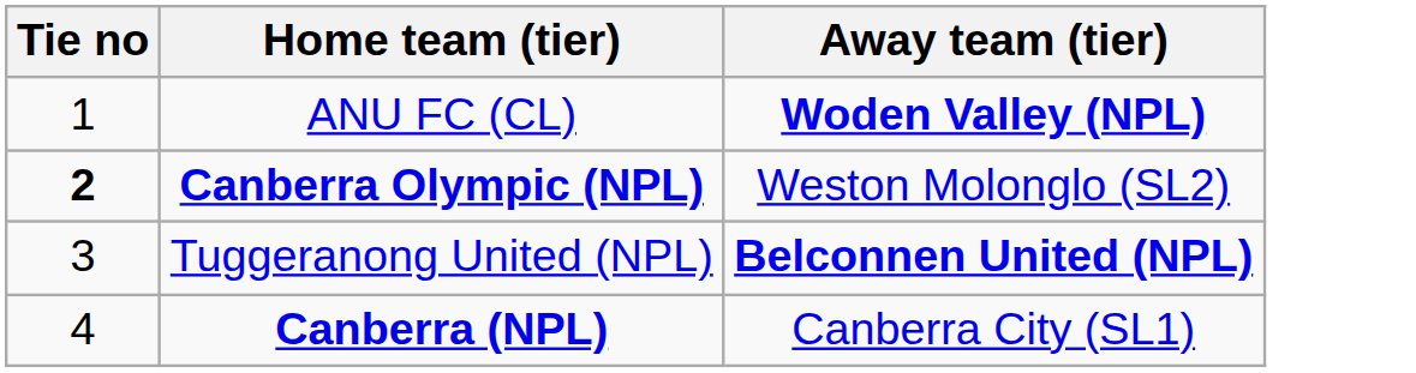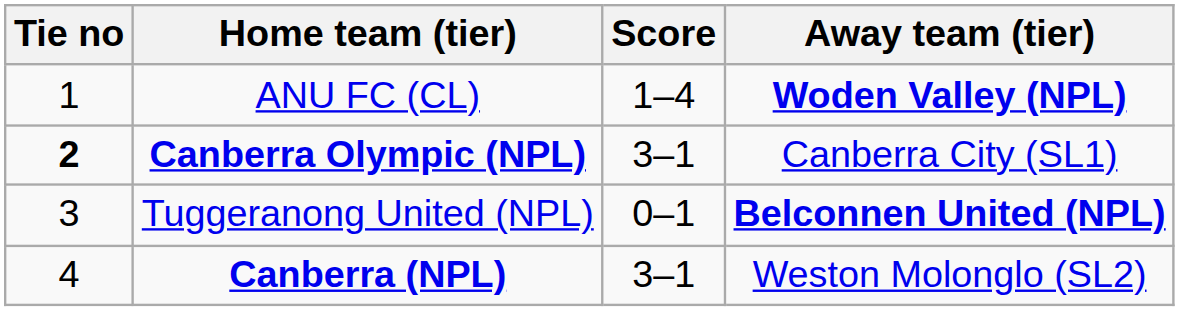+ column: Score | 1–4 | 3–1 | 0–1 | 3–1
Canberra Olympic (NPL) | Away team (tier): Weston Molonglo (SL2) -> Canberra City (SL1)
Canberra (NPL) | Away team (tier): Canberra City (SL1) -> Weston Molonglo (SL2)
